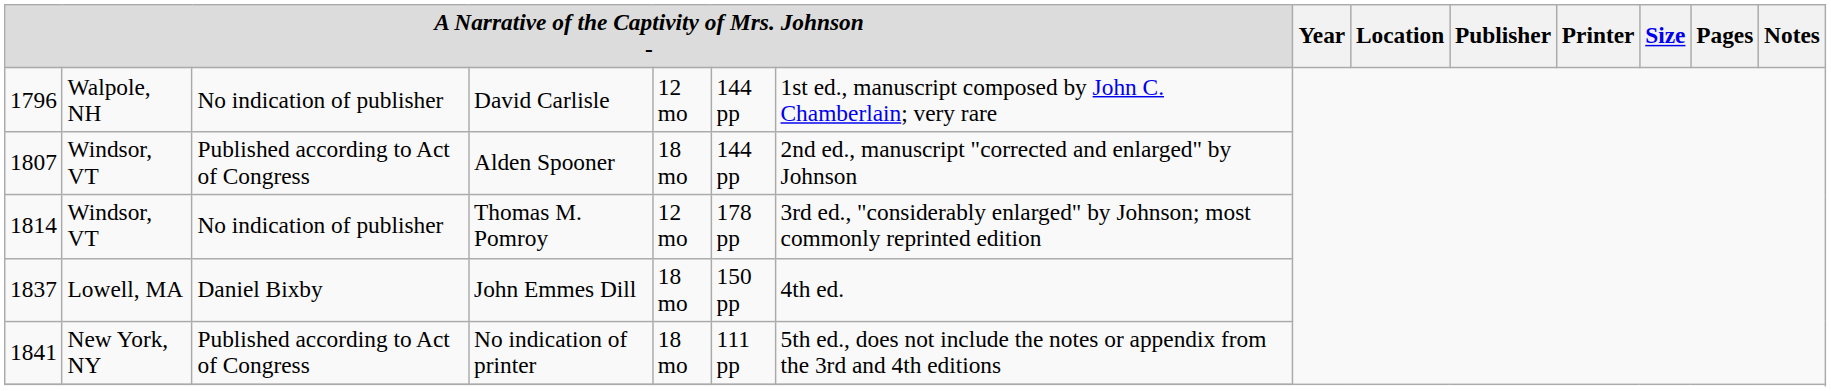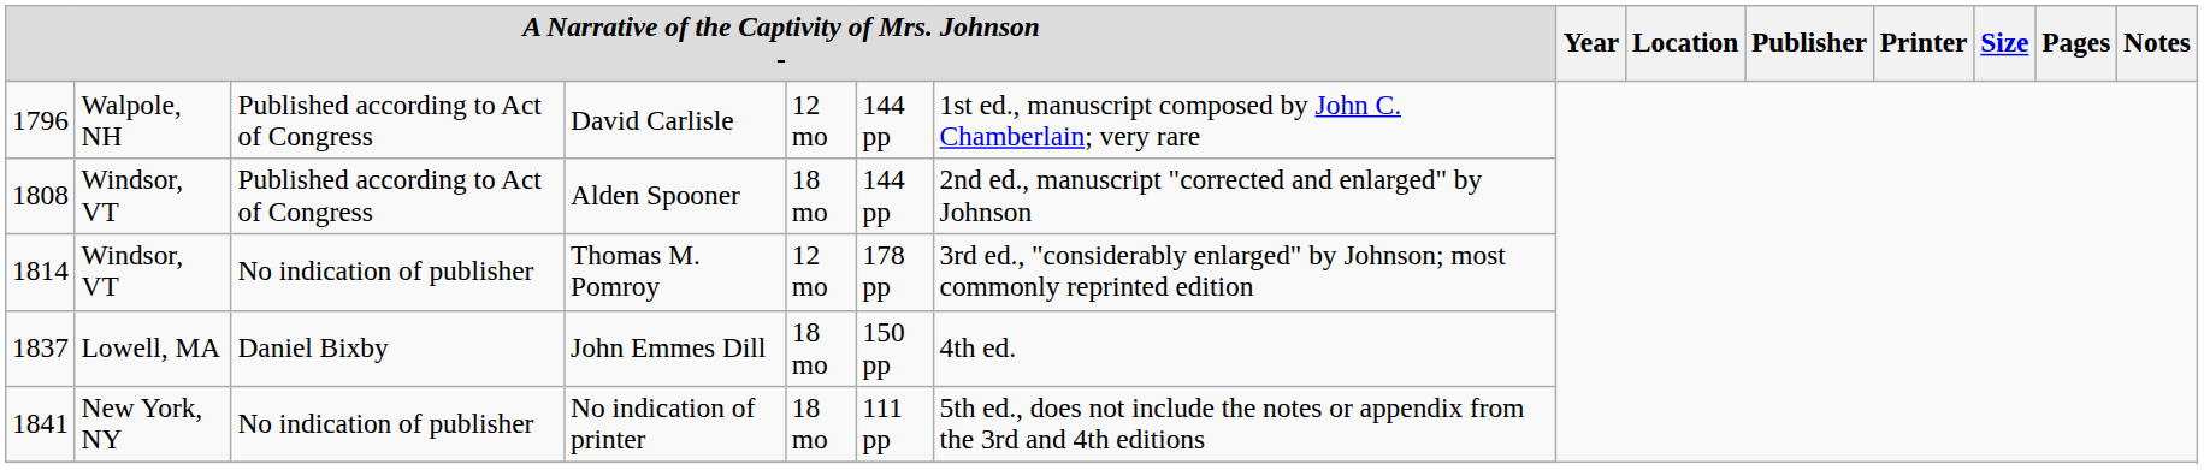David Carlisle | column 3: No indication of publisher -> Published according to Act of Congress
Alden Spooner | column 1: 1807 -> 1808
No indication of printer | column 3: Published according to Act of Congress -> No indication of publisher
